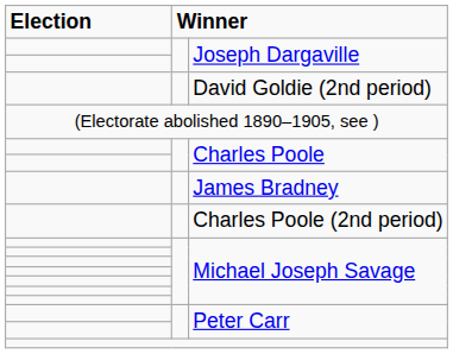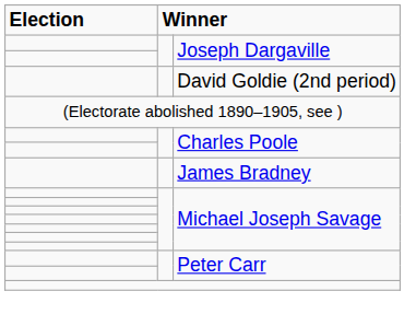- row: Charles Poole (2nd period)
